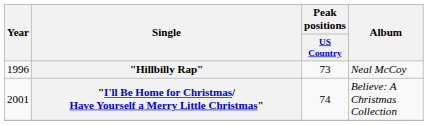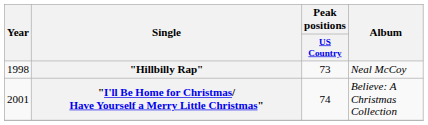"Hillbilly Rap" | Year: 1996 -> 1998
